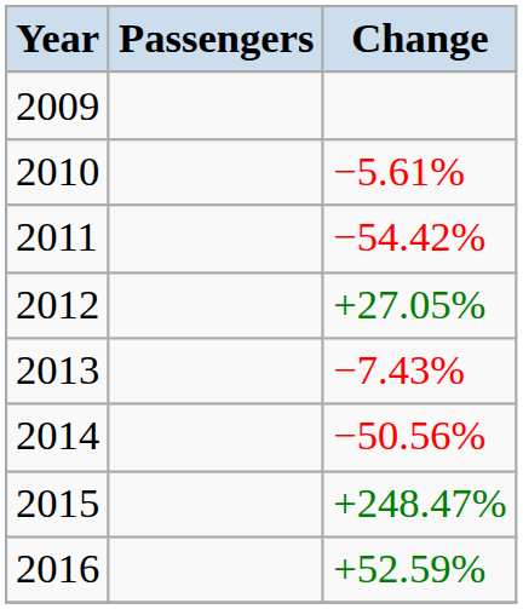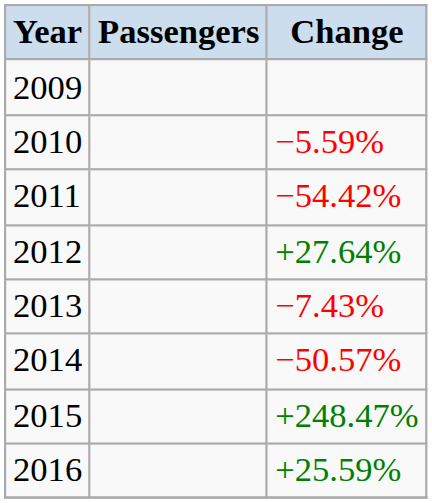2010 | Change: −5.61% -> −5.59%
2012 | Change: +27.05% -> +27.64%
2014 | Change: −50.56% -> −50.57%
2016 | Change: +52.59% -> +25.59%
